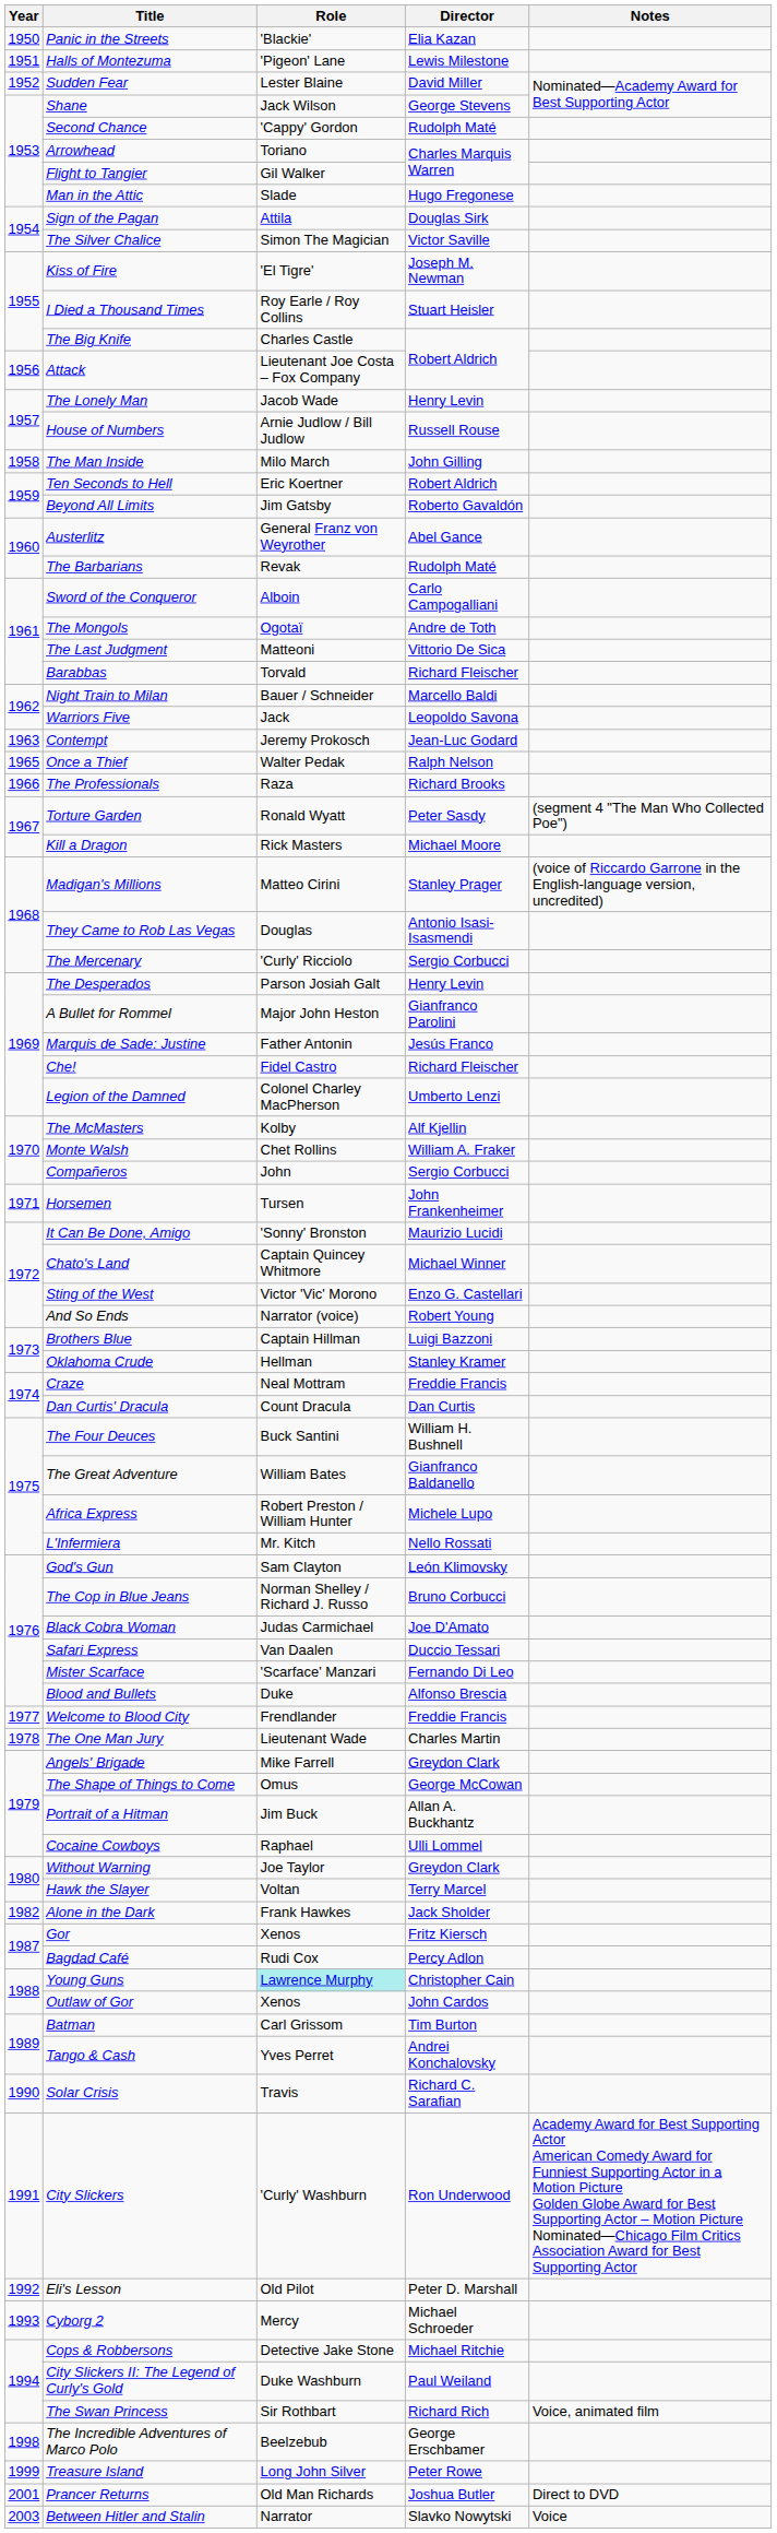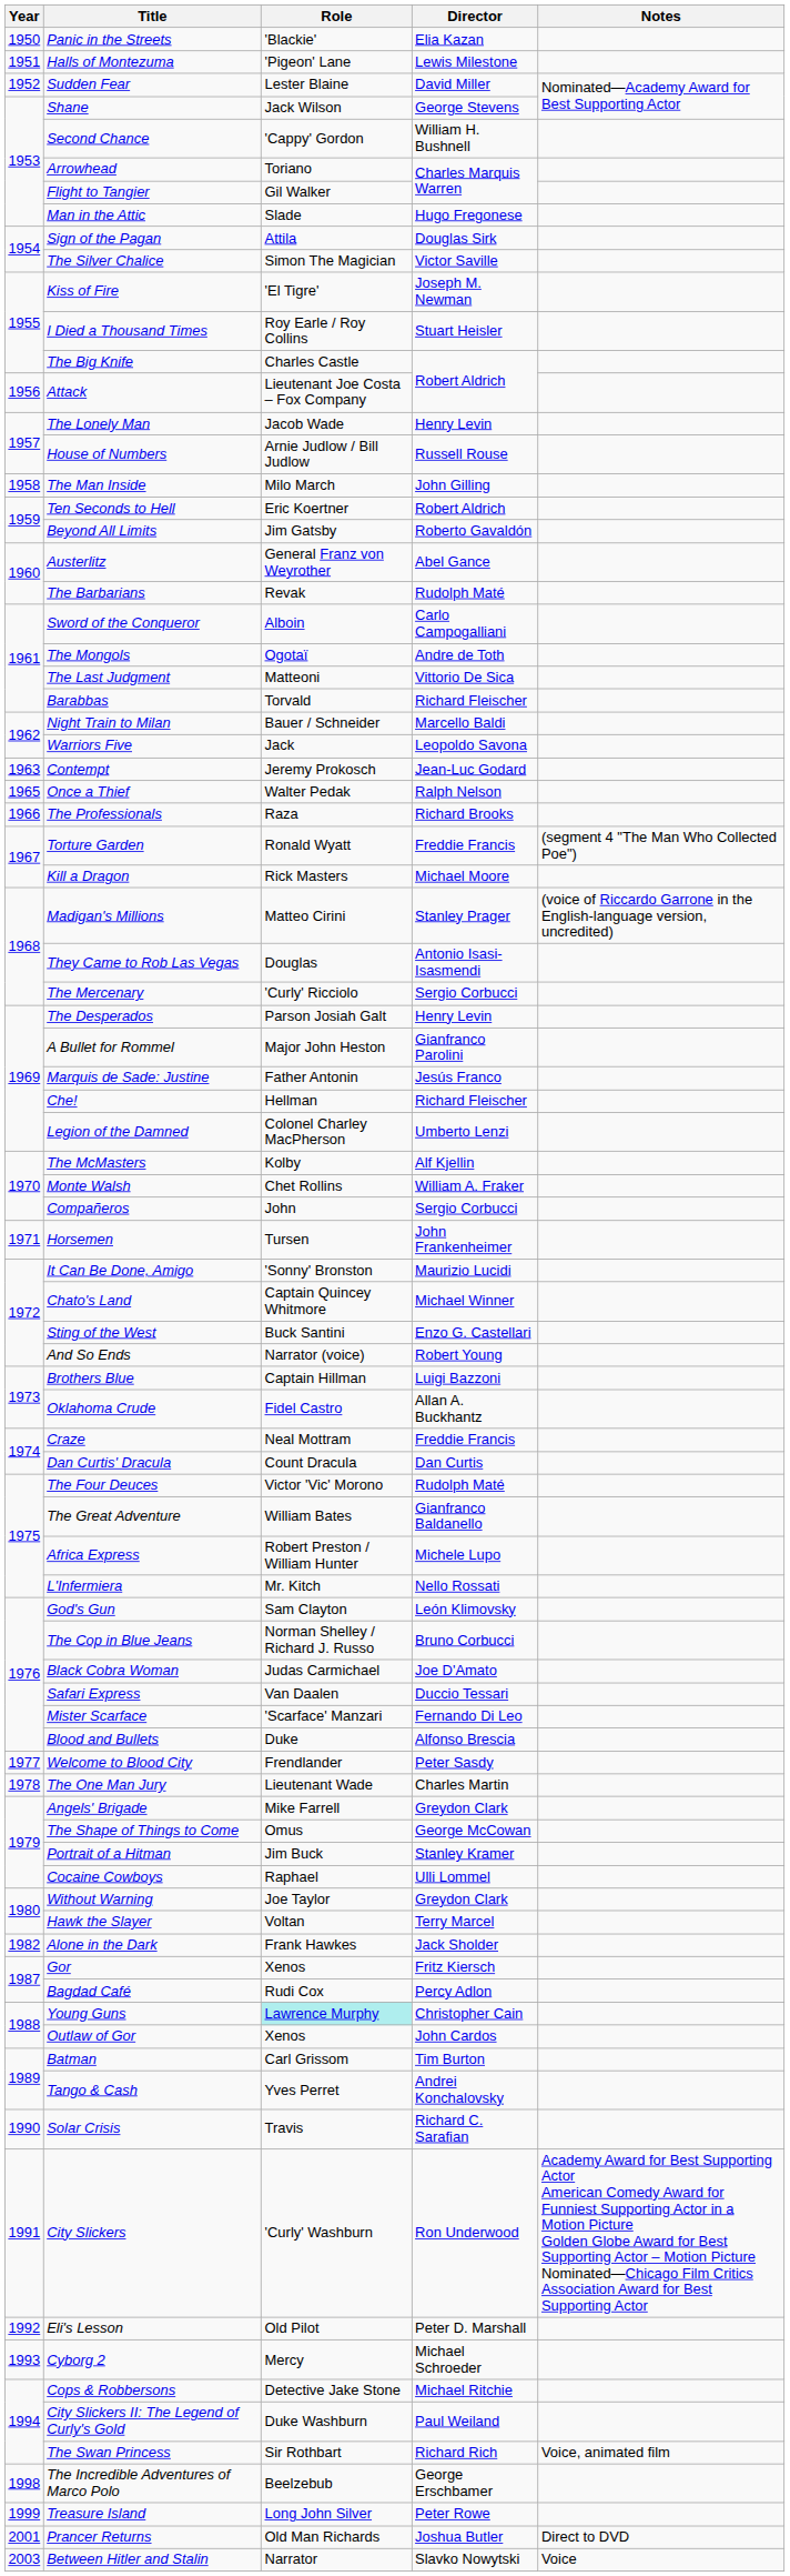Second Chance | Director: Rudolph Maté -> William H. Bushnell
Torture Garden | Director: Peter Sasdy -> Freddie Francis
Che! | Role: Fidel Castro -> Hellman
Sting of the West | Role: Victor 'Vic' Morono -> Buck Santini
Oklahoma Crude | Role: Hellman -> Fidel Castro
Oklahoma Crude | Director: Stanley Kramer -> Allan A. Buckhantz
The Four Deuces | Role: Buck Santini -> Victor 'Vic' Morono
The Four Deuces | Director: William H. Bushnell -> Rudolph Maté
Welcome to Blood City | Director: Freddie Francis -> Peter Sasdy
Portrait of a Hitman | Director: Allan A. Buckhantz -> Stanley Kramer
